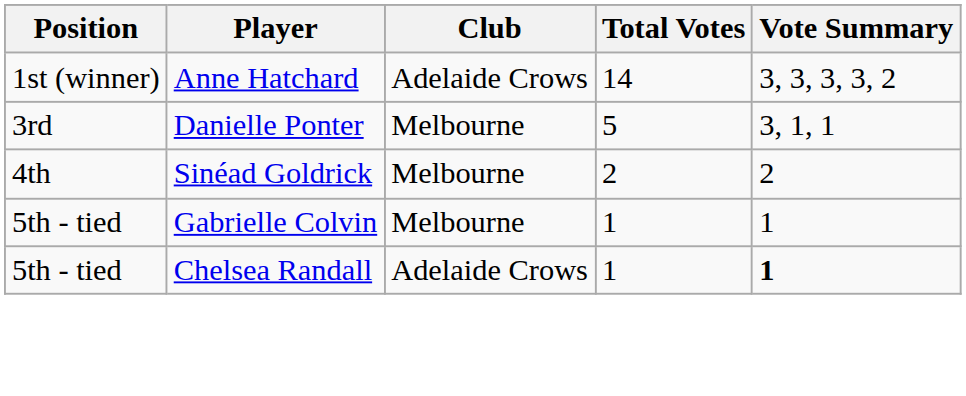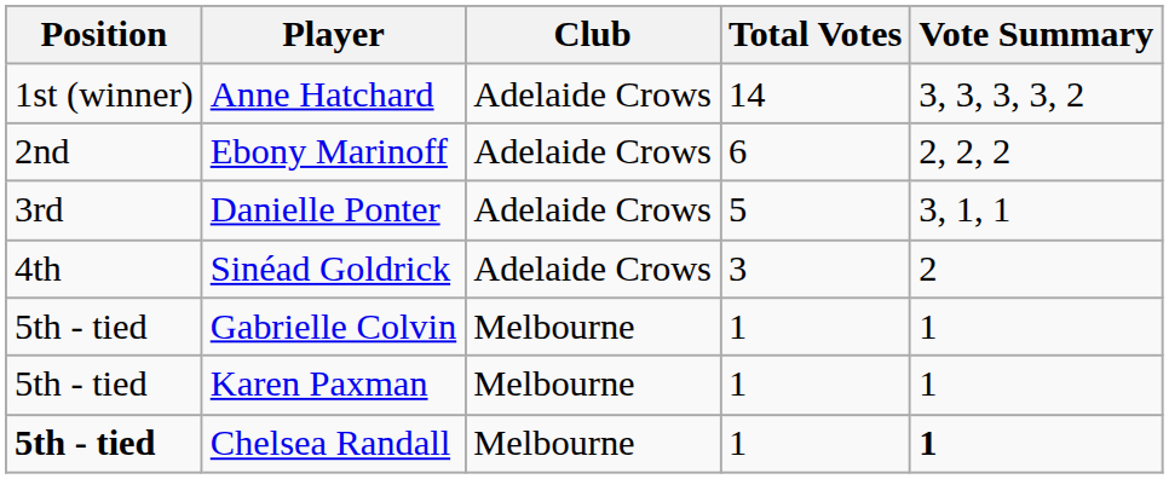+ row: 2nd | Ebony Marinoff | Adelaide Crows | 6 | 2, 2, 2
Danielle Ponter | Club: Melbourne -> Adelaide Crows
Sinéad Goldrick | Club: Melbourne -> Adelaide Crows
Sinéad Goldrick | Total Votes: 2 -> 3
+ row: 5th - tied | Karen Paxman | Melbourne | 1 | 1
Chelsea Randall | Position: normal -> bold
Chelsea Randall | Club: Adelaide Crows -> Melbourne
